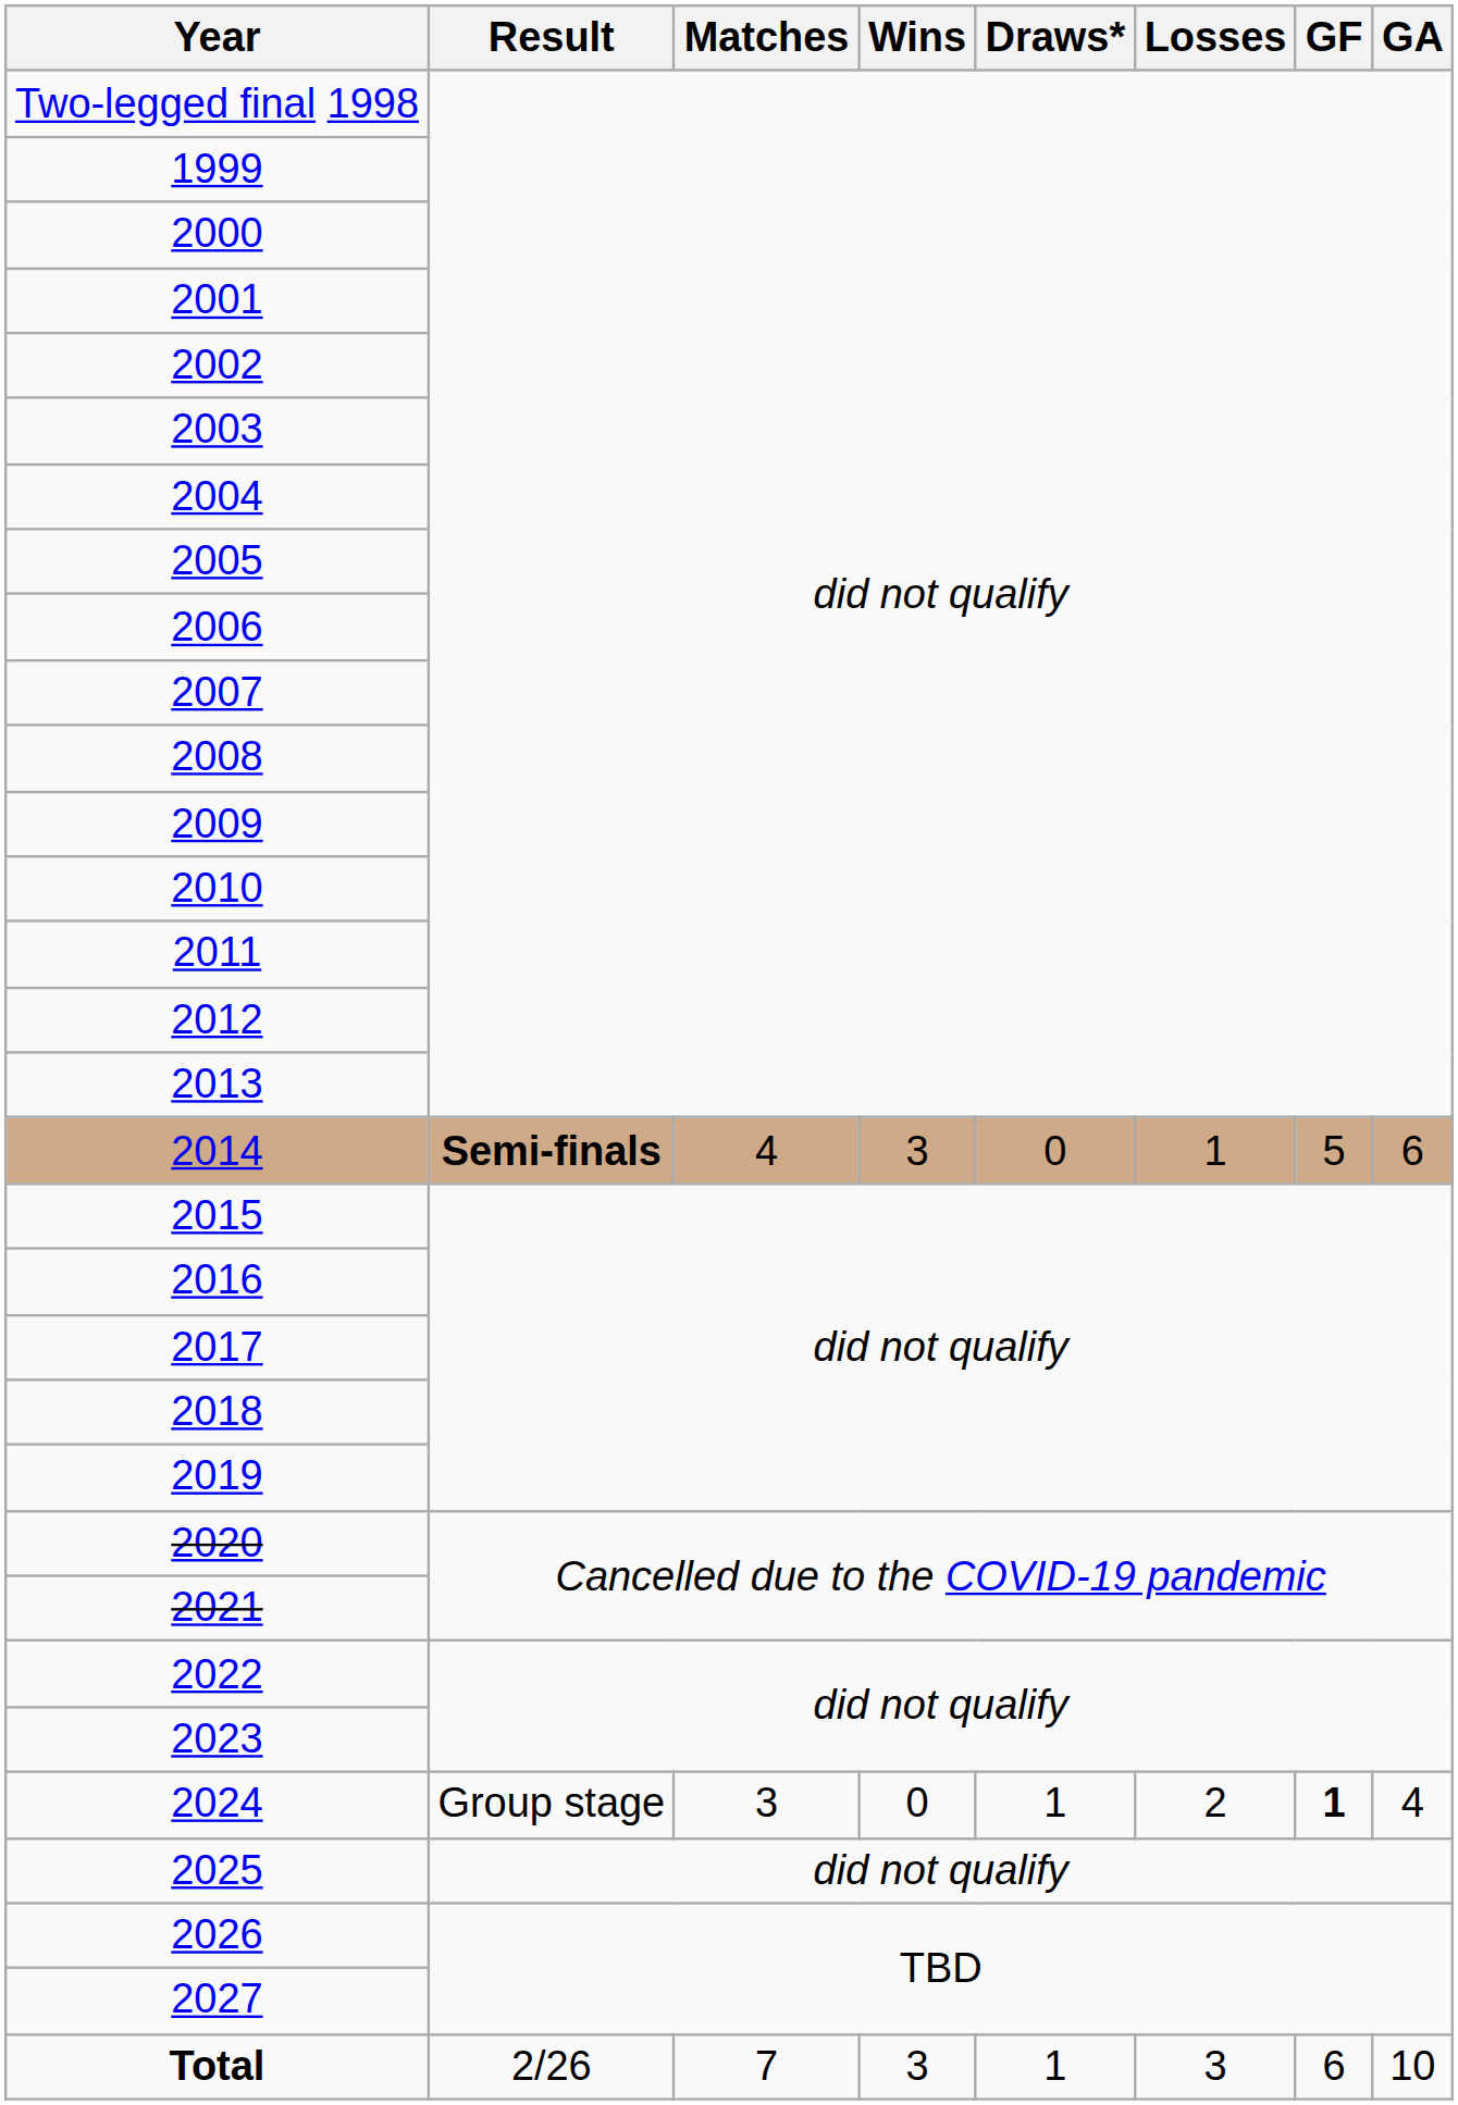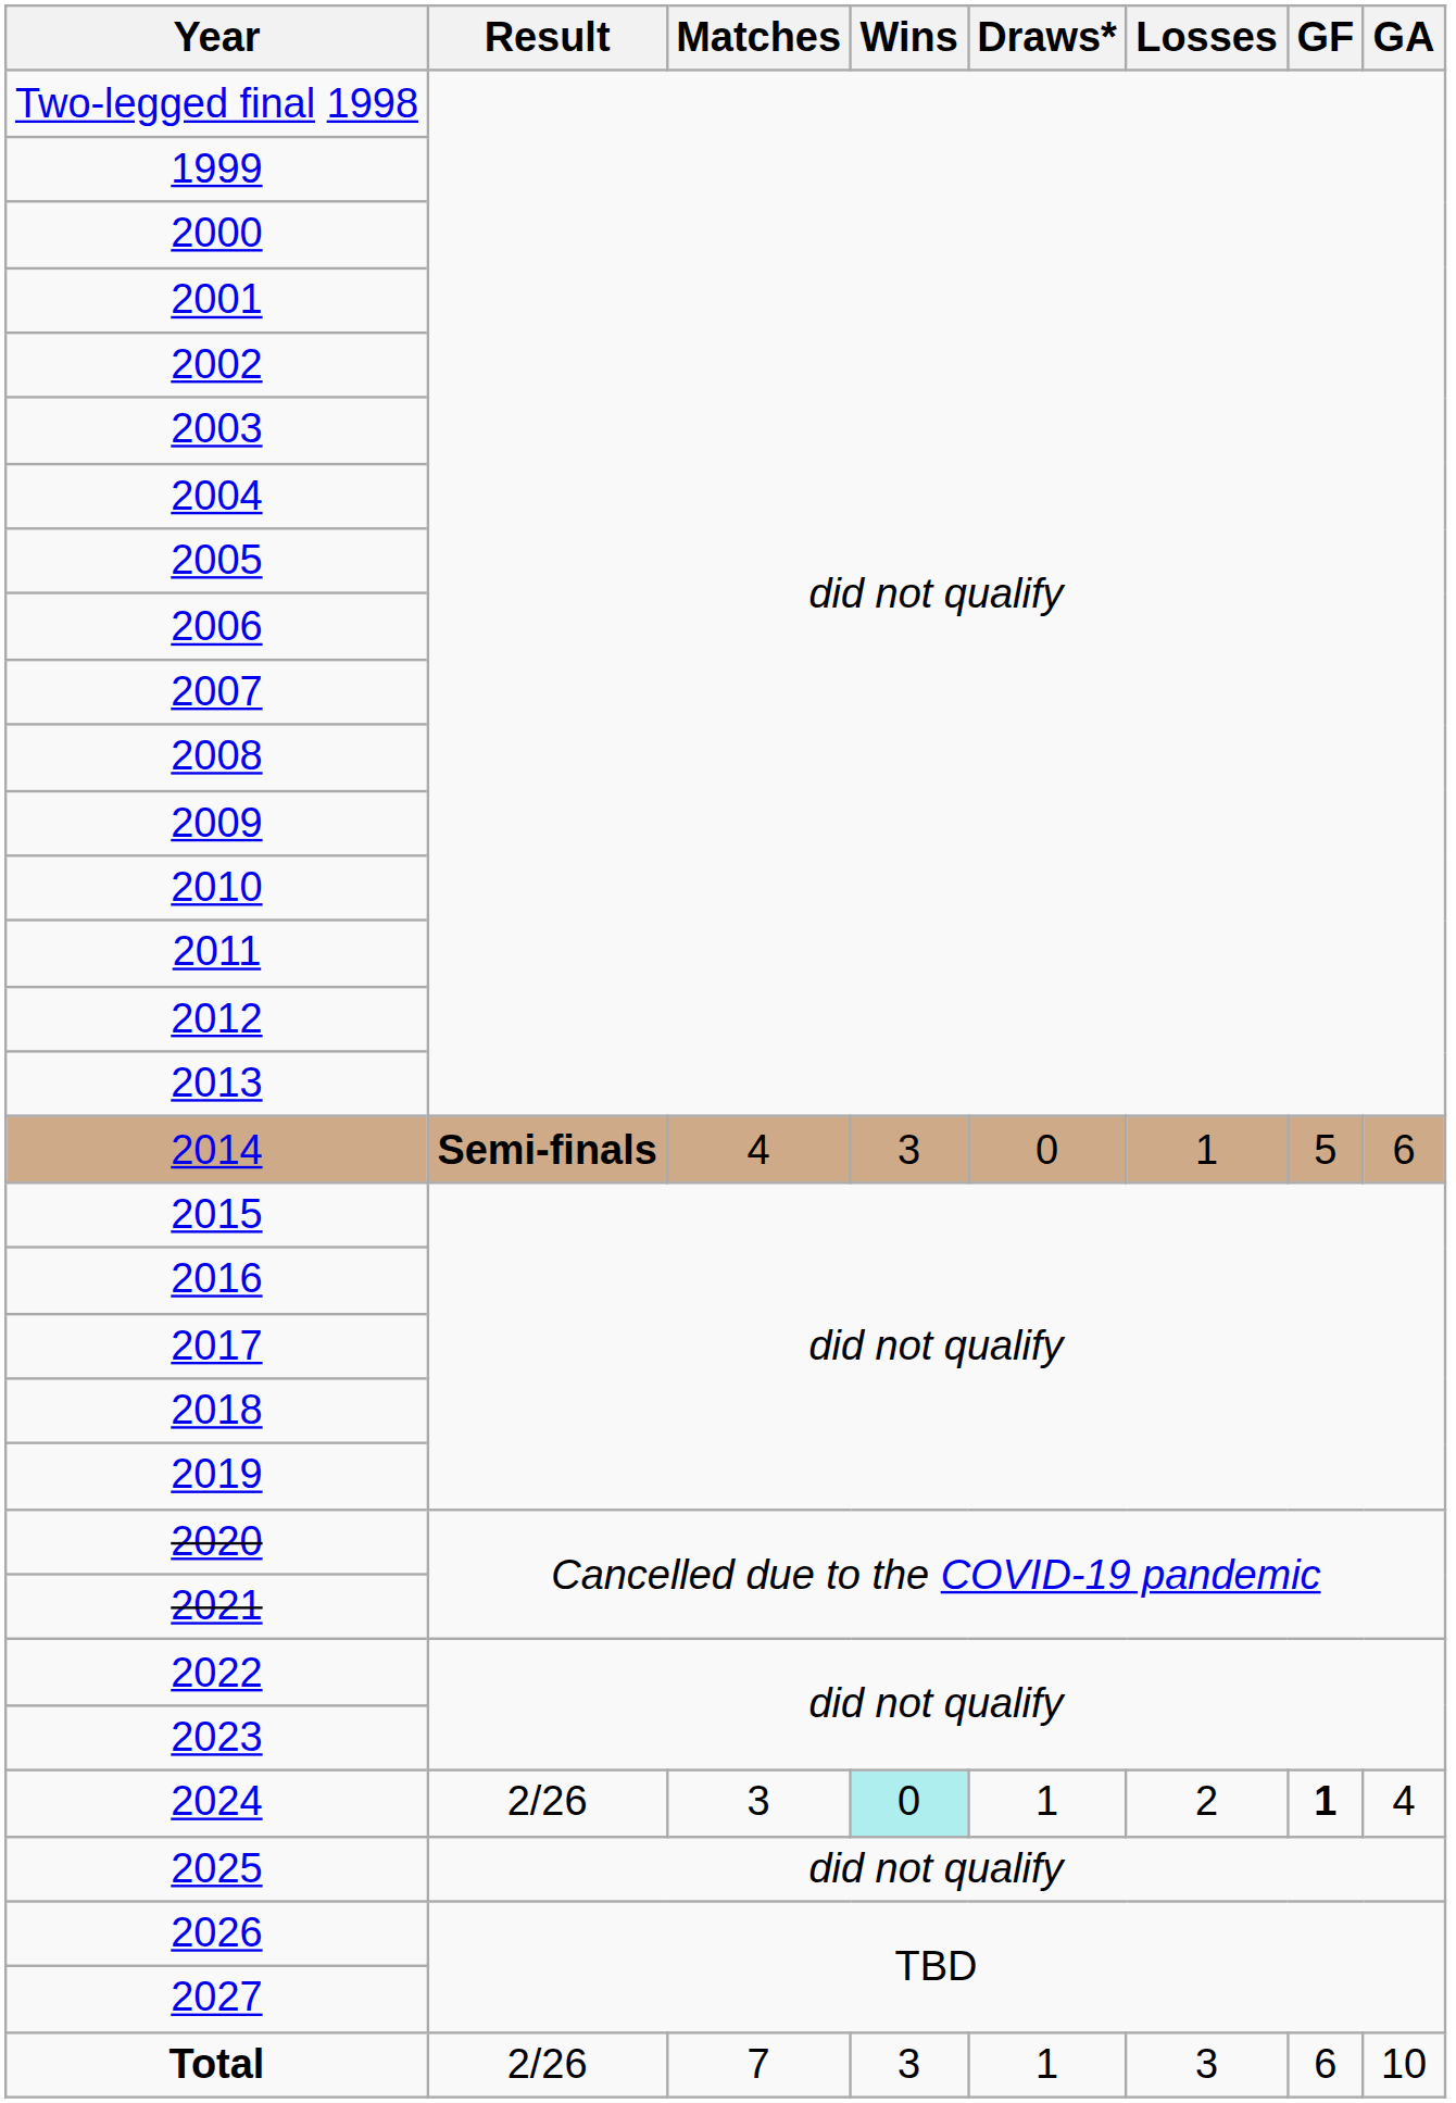2024 | Result: Group stage -> 2/26
2024 | Wins: no background -> paleturquoise background
